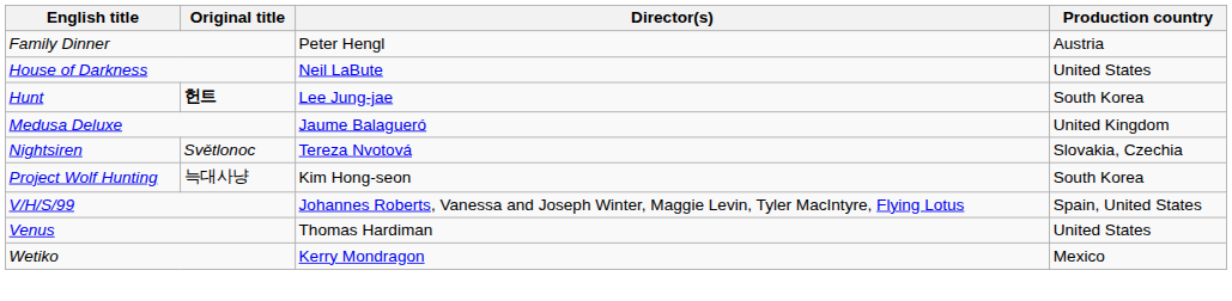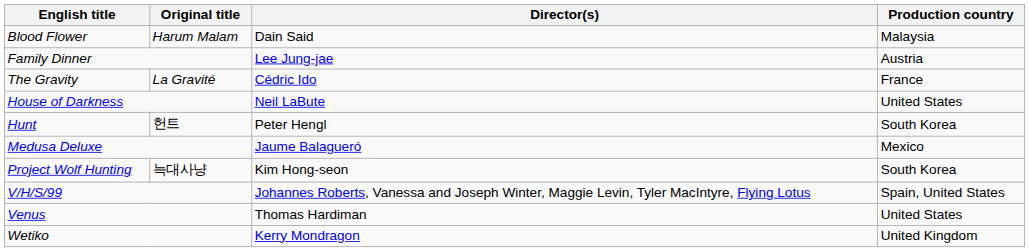+ row: Blood Flower | Harum Malam | Dain Said | Malaysia
Family Dinner | Director(s): Peter Hengl -> Lee Jung-jae
+ row: The Gravity | La Gravité | Cédric Ido | France
Hunt | Original title: bold -> normal
Hunt | Director(s): Lee Jung-jae -> Peter Hengl
Medusa Deluxe | Production country: United Kingdom -> Mexico
- row: Nightsiren | Světlonoc | Tereza Nvotová | Slovakia, Czechia
Wetiko | Production country: Mexico -> United Kingdom
